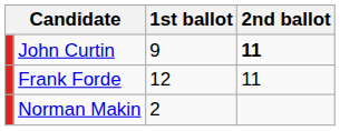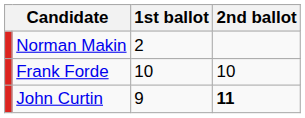rows swapped: John Curtin <-> Norman Makin
Frank Forde | 1st ballot: 12 -> 10
Frank Forde | 2nd ballot: 11 -> 10
